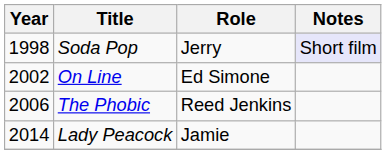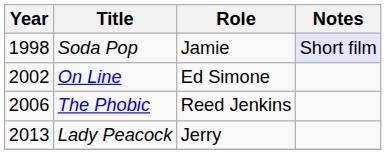Soda Pop | Role: Jerry -> Jamie
Lady Peacock | Year: 2014 -> 2013
Lady Peacock | Role: Jamie -> Jerry
